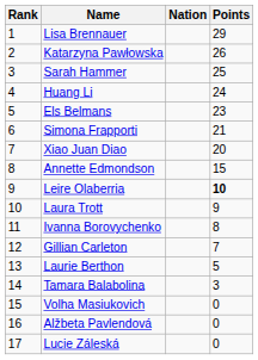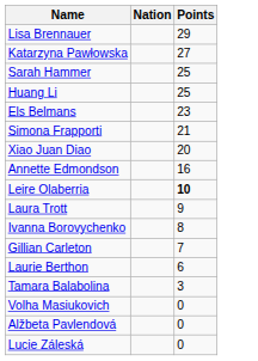- column: Rank | 1 | 2 | 3 | 4 | 5 | 6 | 7 | 8 | 9 | 10 | 11 | 12 | 13 | 14 | 15 | 16 | 17
Katarzyna Pawłowska | Points: 26 -> 27
Huang Li | Points: 24 -> 25
Annette Edmondson | Points: 15 -> 16
Laurie Berthon | Points: 5 -> 6
